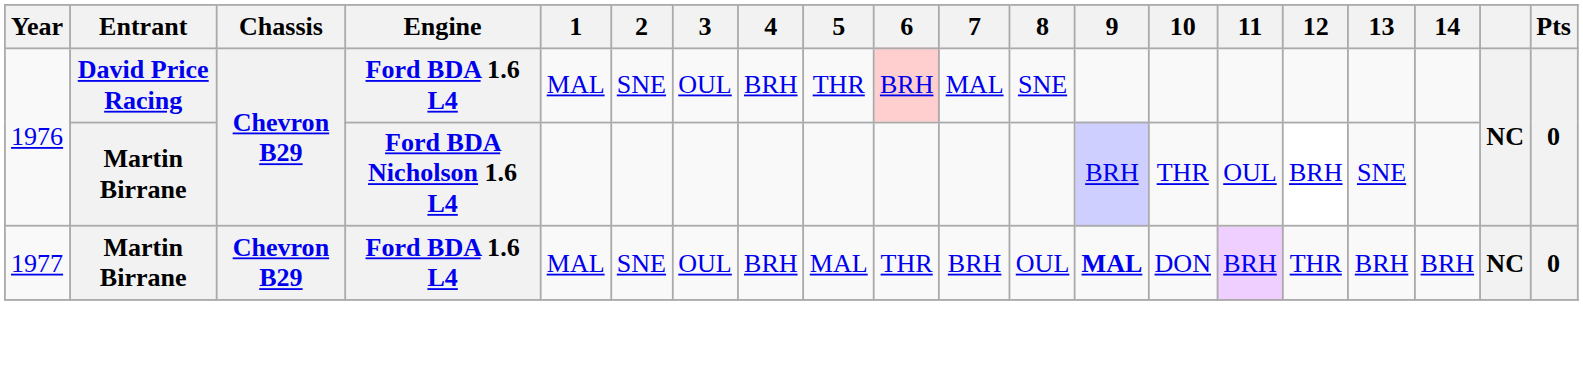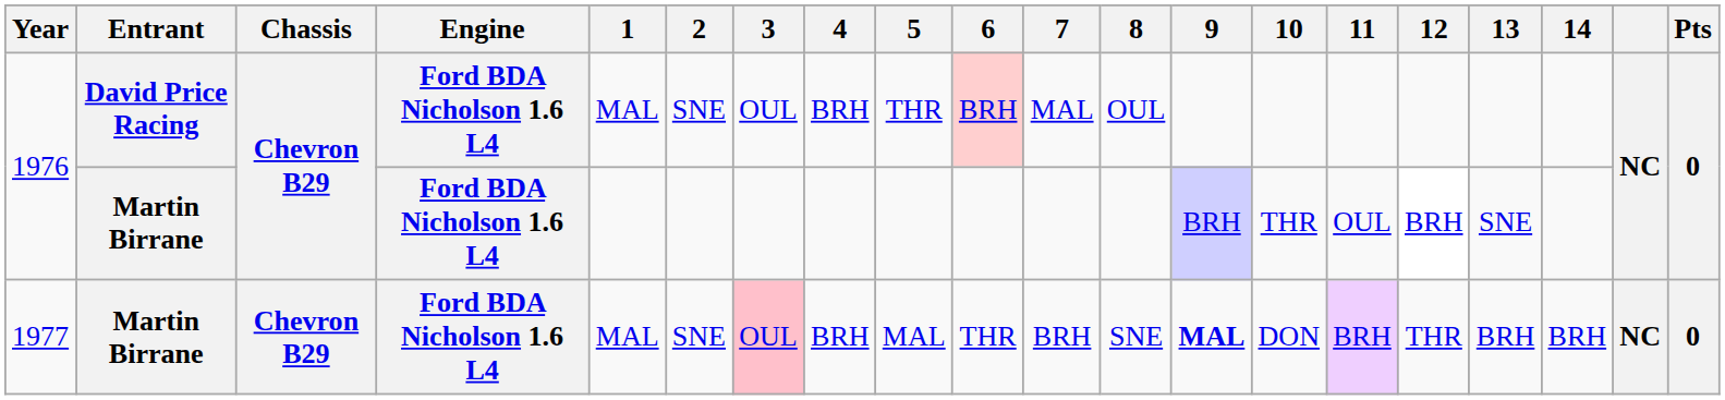1976 / David Price Racing | Engine: Ford BDA 1.6 L4 -> Ford BDA Nicholson 1.6 L4
1976 / David Price Racing | 8: SNE -> OUL
1977 | Engine: Ford BDA 1.6 L4 -> Ford BDA Nicholson 1.6 L4
1977 | 3: no background -> pink background
1977 | 8: OUL -> SNE
